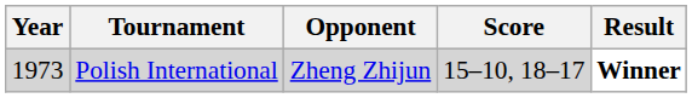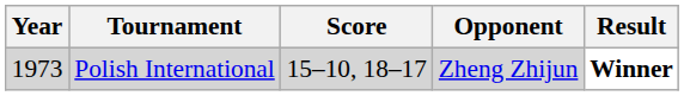columns swapped: Opponent <-> Score
